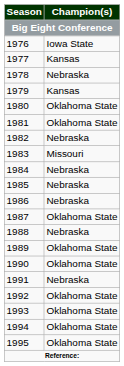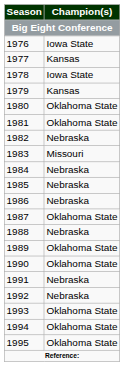1978 | Champion(s): Nebraska -> Iowa State
1992 | Champion(s): Oklahoma State -> Nebraska
